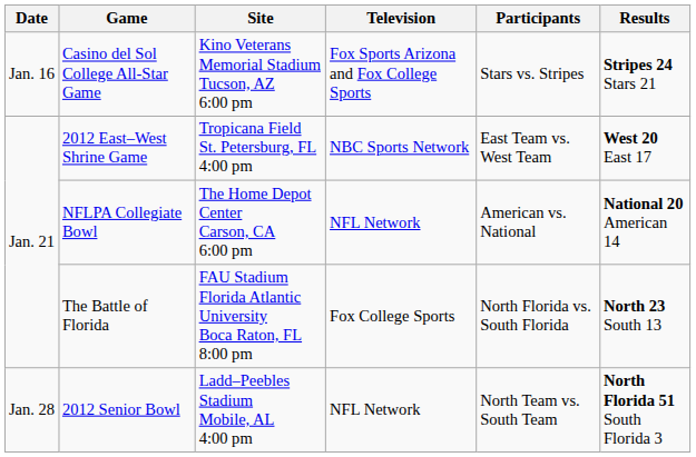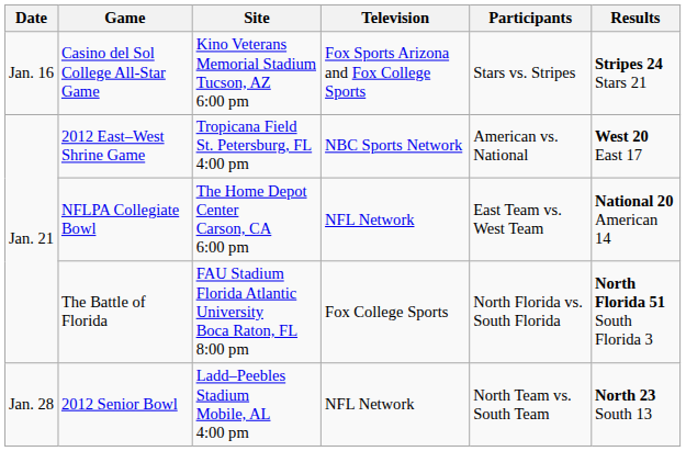2012 East–West Shrine Game | Participants: East Team vs. West Team -> American vs. National
NFLPA Collegiate Bowl | Participants: American vs. National -> East Team vs. West Team
The Battle of Florida | Results: North 23 South 13 -> North Florida 51 South Florida 3
2012 Senior Bowl | Results: North Florida 51 South Florida 3 -> North 23 South 13
